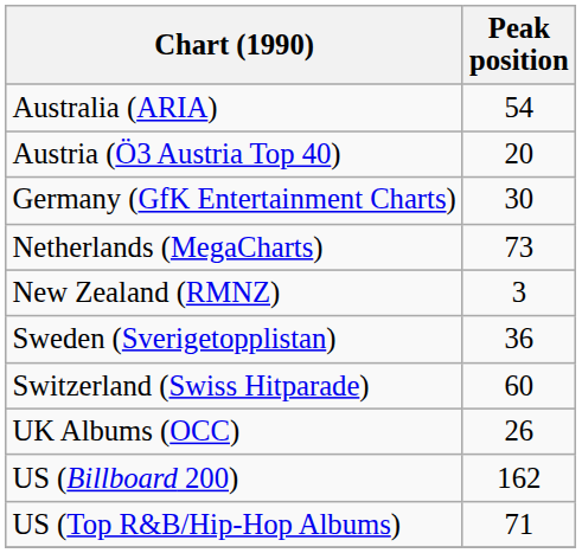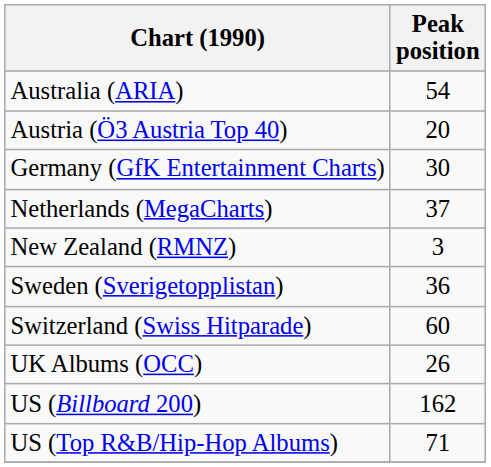Netherlands (MegaCharts) | Peak position: 73 -> 37
